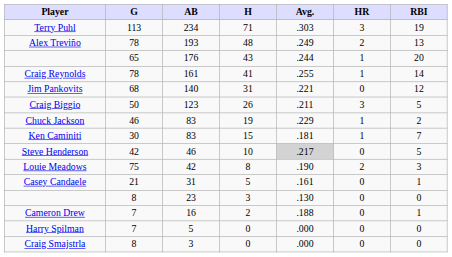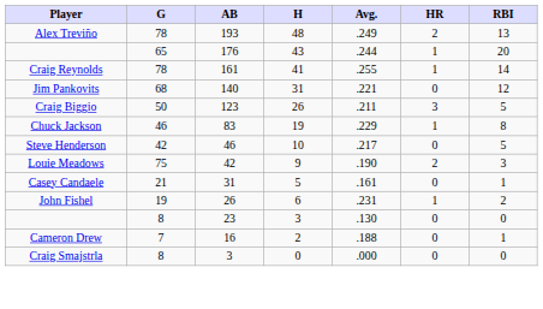- row: Terry Puhl | 113 | 234 | 71 | .303 | 3 | 19
Chuck Jackson | RBI: 2 -> 8
- row: Ken Caminiti | 30 | 83 | 15 | .181 | 1 | 7
Steve Henderson | Avg.: lightgrey background -> no background
Louie Meadows | H: 8 -> 9
+ row: John Fishel | 19 | 26 | 6 | .231 | 1 | 2
- row: Harry Spilman | 7 | 5 | 0 | .000 | 0 | 0
